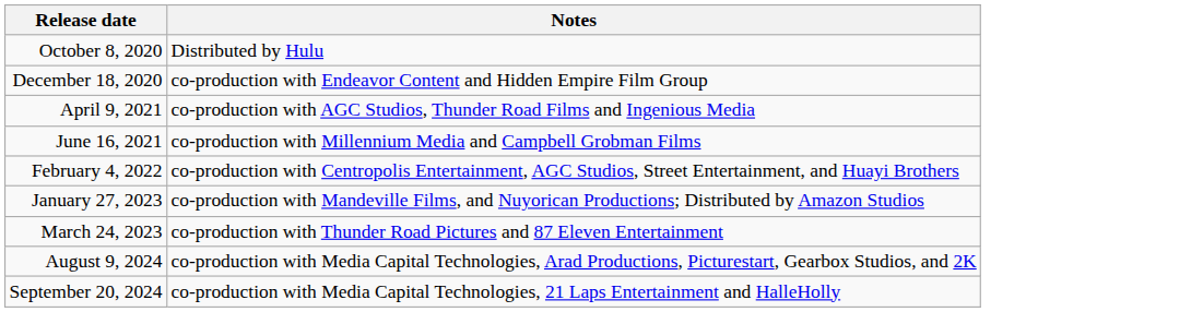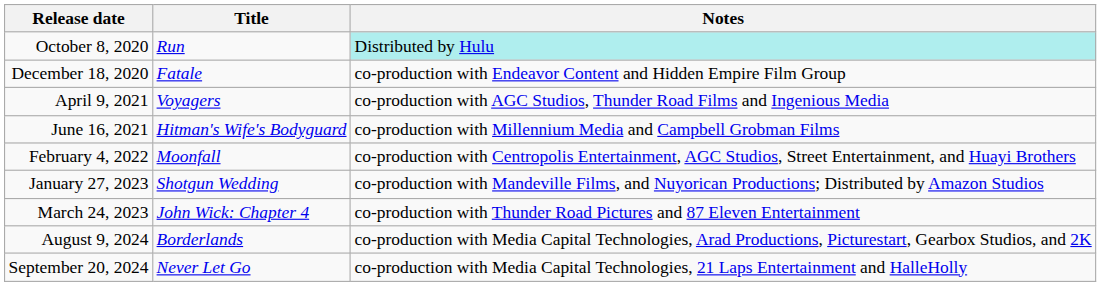+ column: Title | Run | Fatale | Voyagers | Hitman's Wife's Bodyguard | Moonfall | Shotgun Wedding | John Wick: Chapter 4 | Borderlands | Never Let Go
October 8, 2020 | Notes: no background -> paleturquoise background
